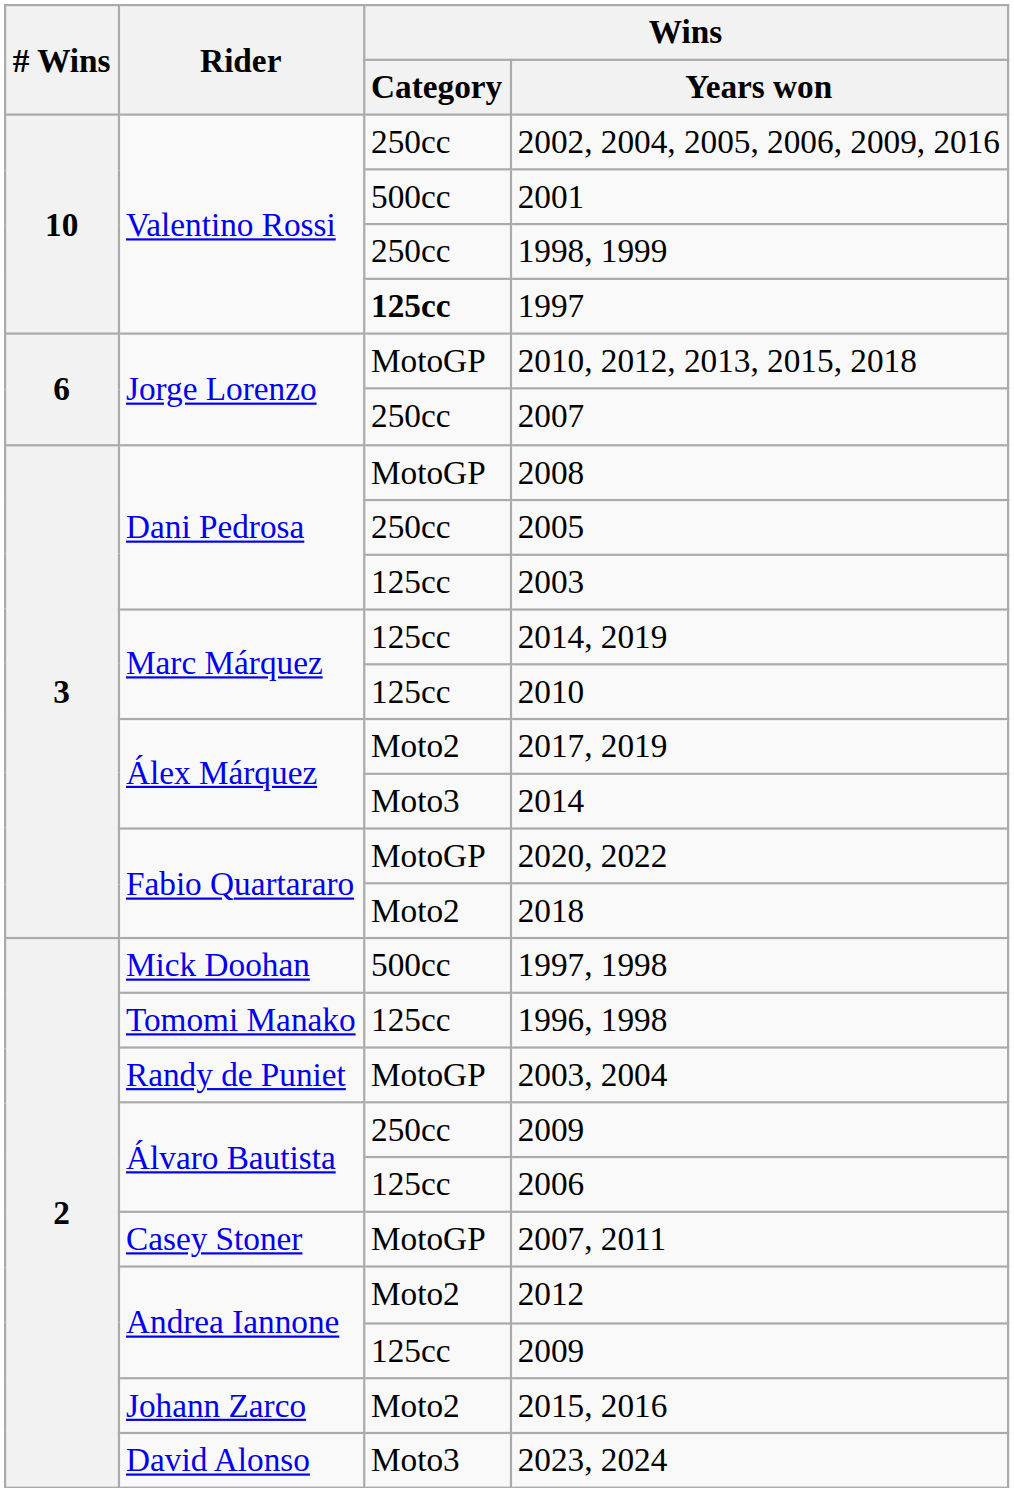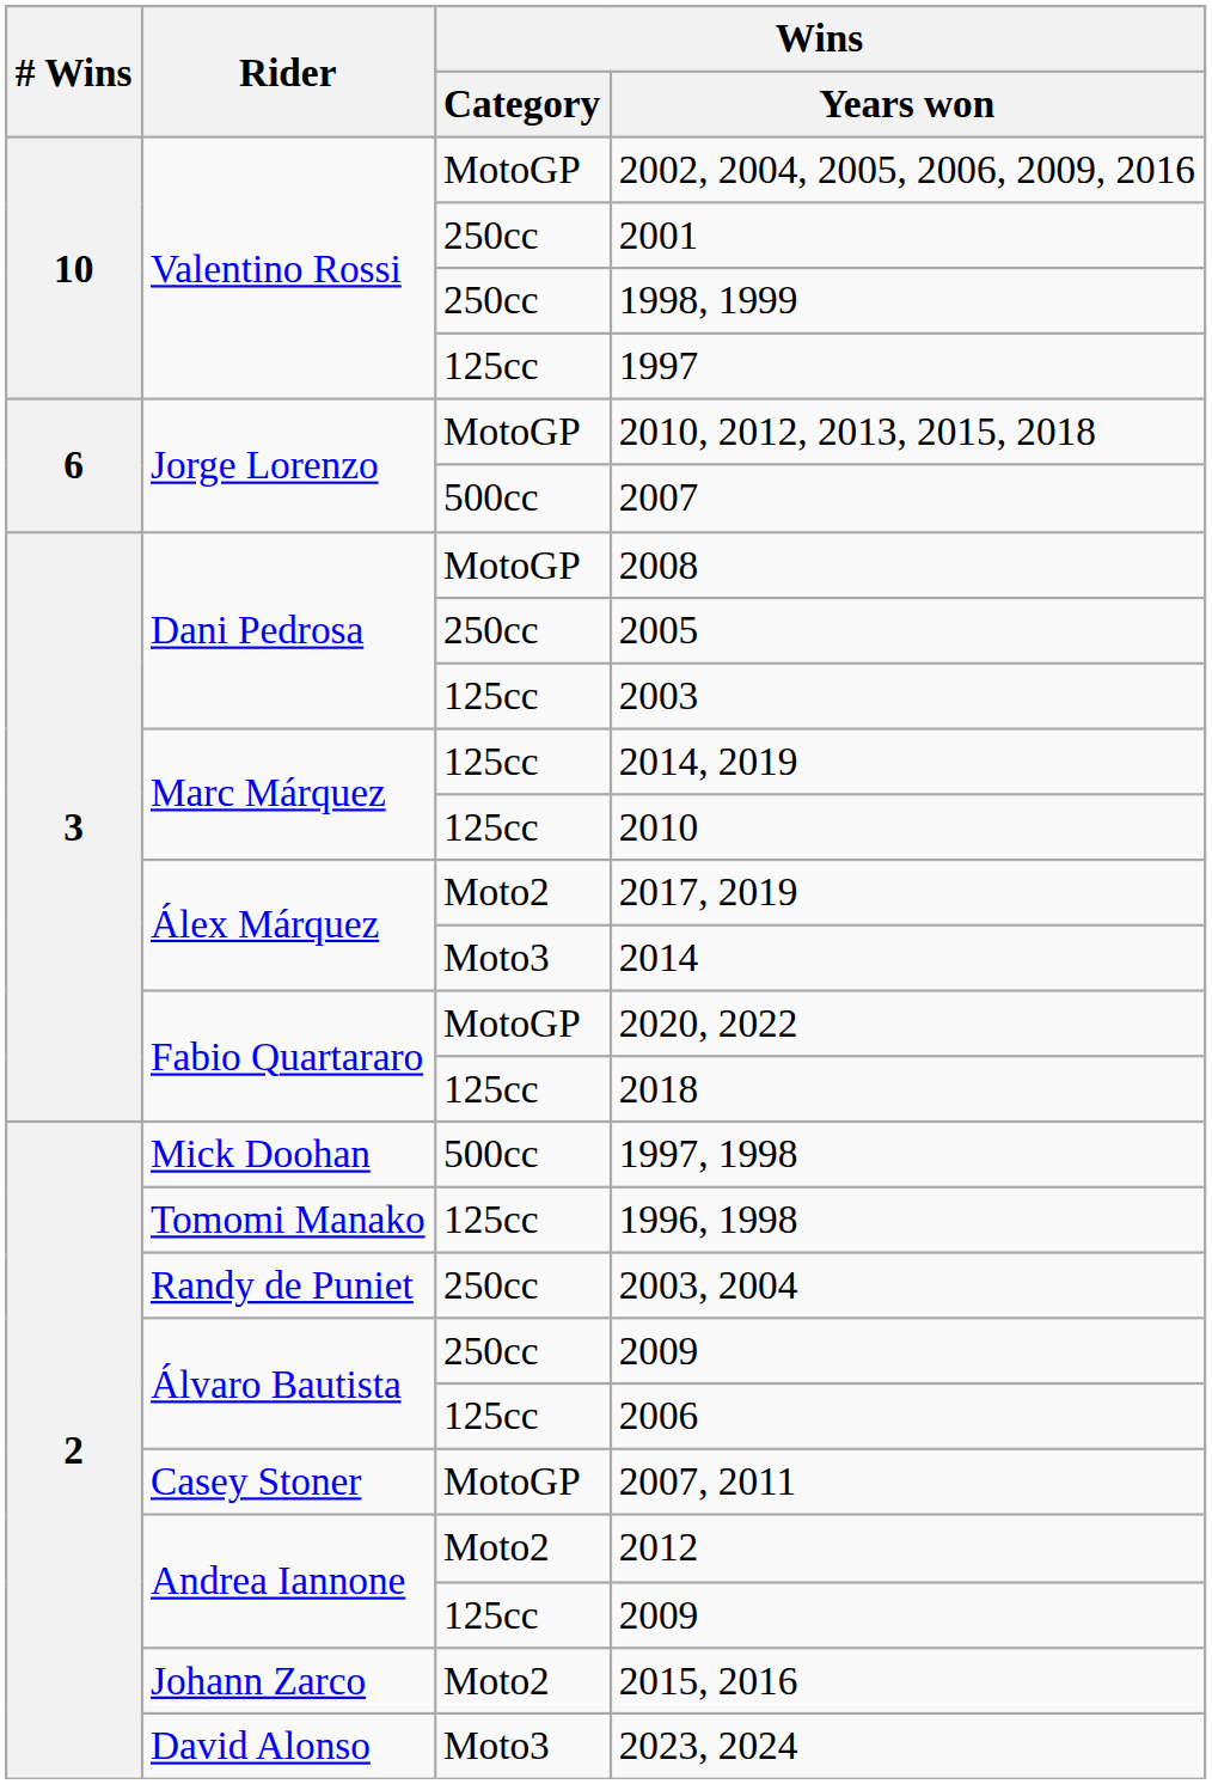2002, 2004, 2005, 2006, 2009, 2016 | Wins / Category: 250cc -> MotoGP
2001 | Wins / Category: 500cc -> 250cc
1997 | Wins / Category: bold -> normal
2007 | Wins / Category: 250cc -> 500cc
2018 | Wins / Category: Moto2 -> 125cc
2003, 2004 | Wins / Category: MotoGP -> 250cc
